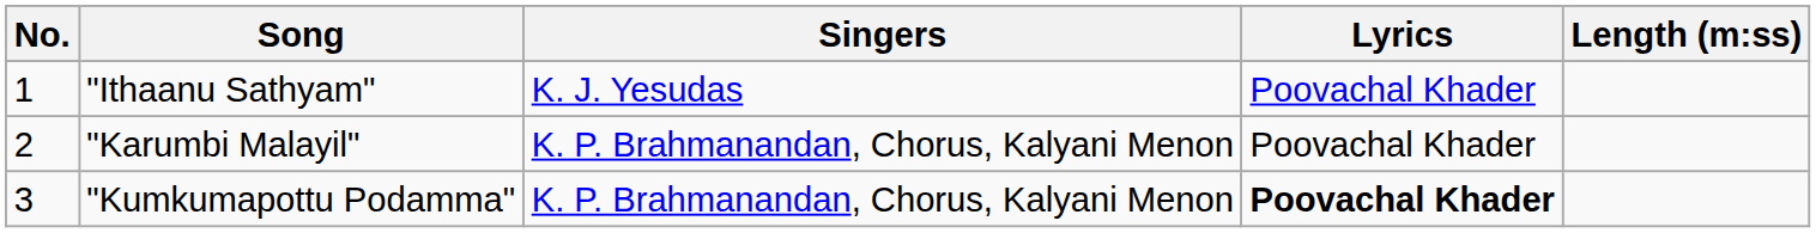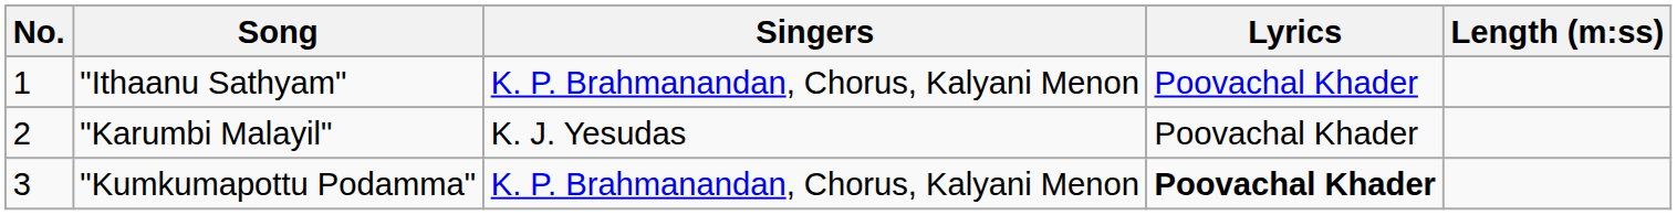"Ithaanu Sathyam" | Singers: K. J. Yesudas -> K. P. Brahmanandan, Chorus, Kalyani Menon
"Karumbi Malayil" | Singers: K. P. Brahmanandan, Chorus, Kalyani Menon -> K. J. Yesudas
